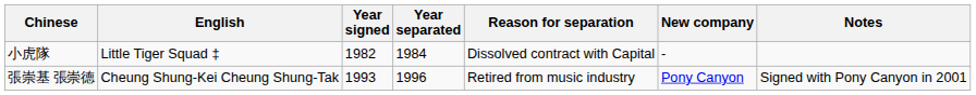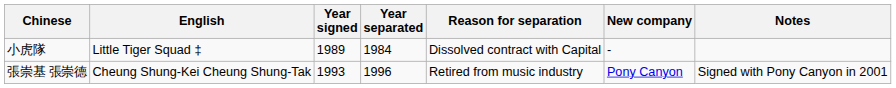小虎隊 | Year signed: 1982 -> 1989
